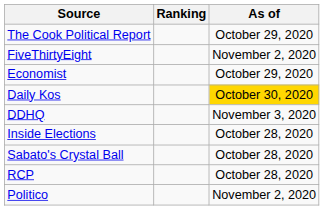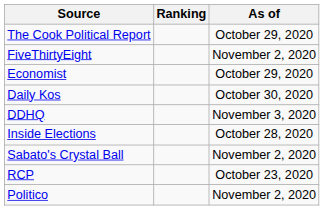Daily Kos | As of: gold background -> no background
Sabato's Crystal Ball | As of: October 28, 2020 -> November 2, 2020
RCP | As of: October 28, 2020 -> October 23, 2020
